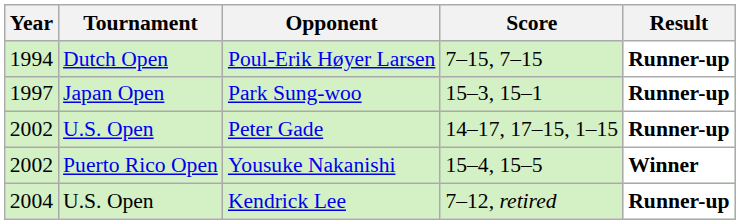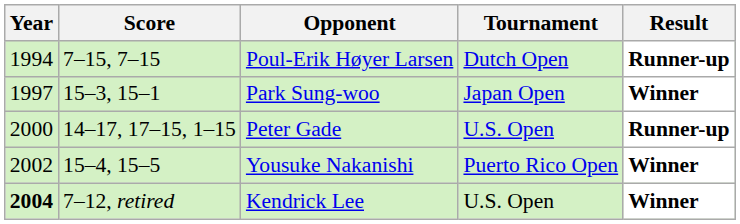columns swapped: Tournament <-> Score
Park Sung-woo | Result: Runner-up -> Winner
Peter Gade | Year: 2002 -> 2000
Kendrick Lee | Year: normal -> bold
Kendrick Lee | Result: Runner-up -> Winner
